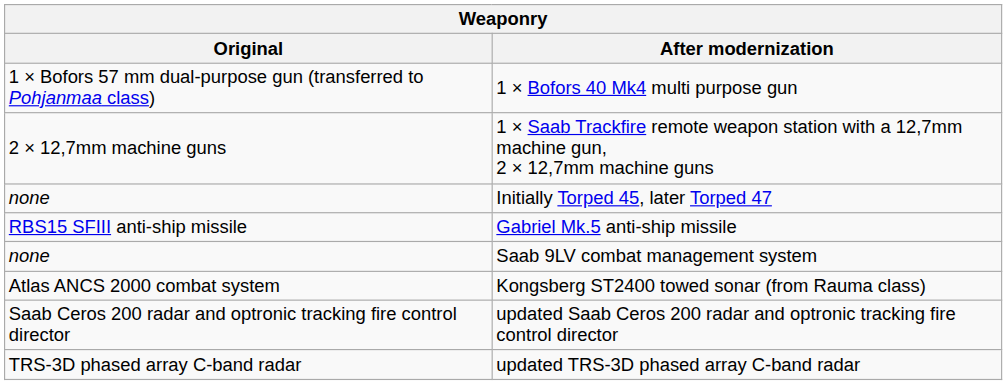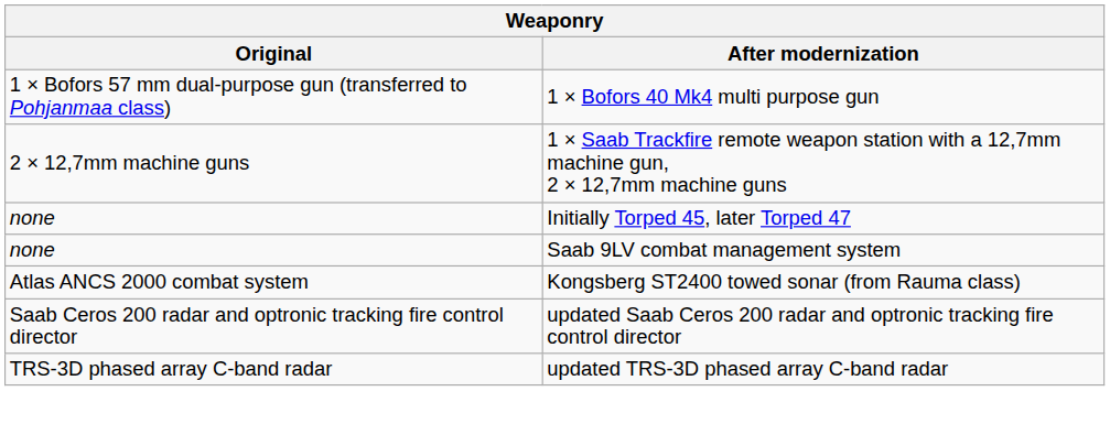- row: RBS15 SFIII anti-ship missile | Gabriel Mk.5 anti-ship missile
